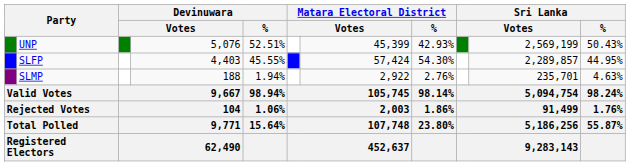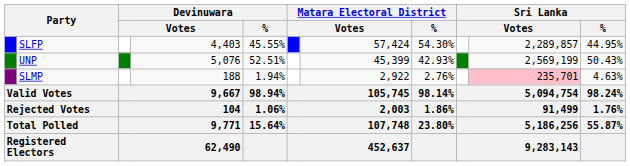rows swapped: UNP <-> SLFP
SLMP | column 10: no background -> pink background
